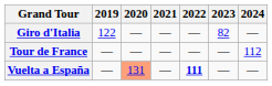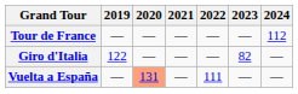rows swapped: Giro d'Italia <-> Tour de France
Vuelta a España | 2022: bold -> normal
